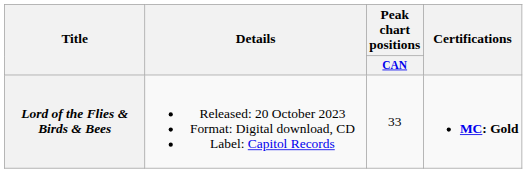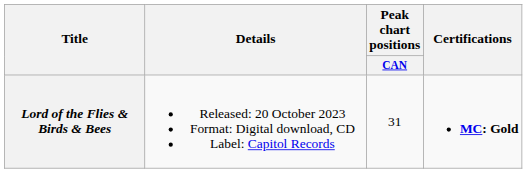Lord of the Flies & Birds & Bees | Peak chart positions / CAN: 33 -> 31
